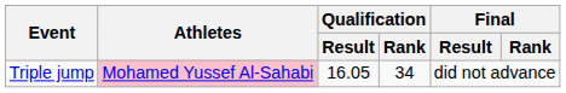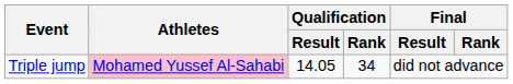Triple jump | Qualification / Result: 16.05 -> 14.05
